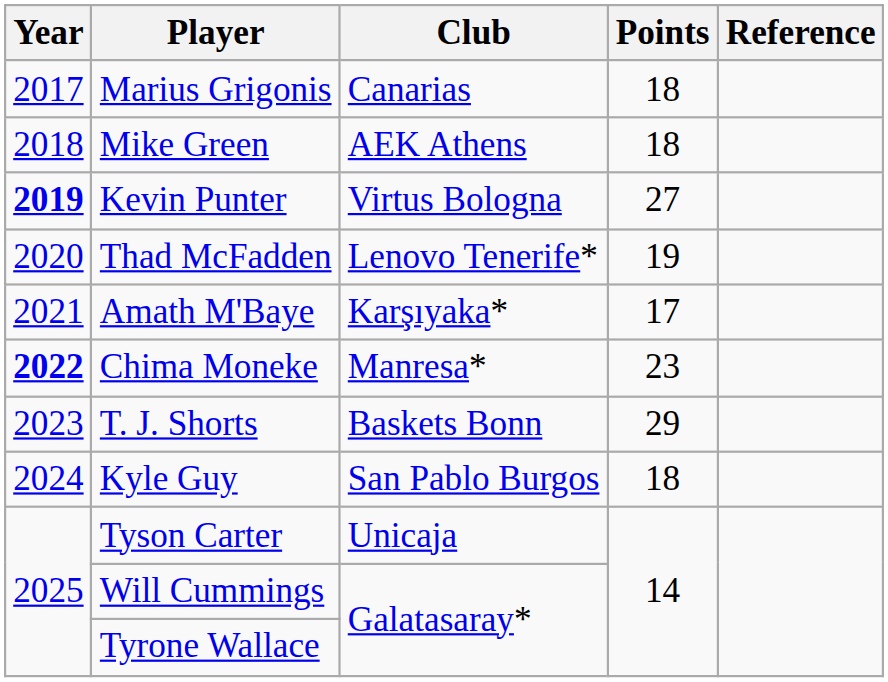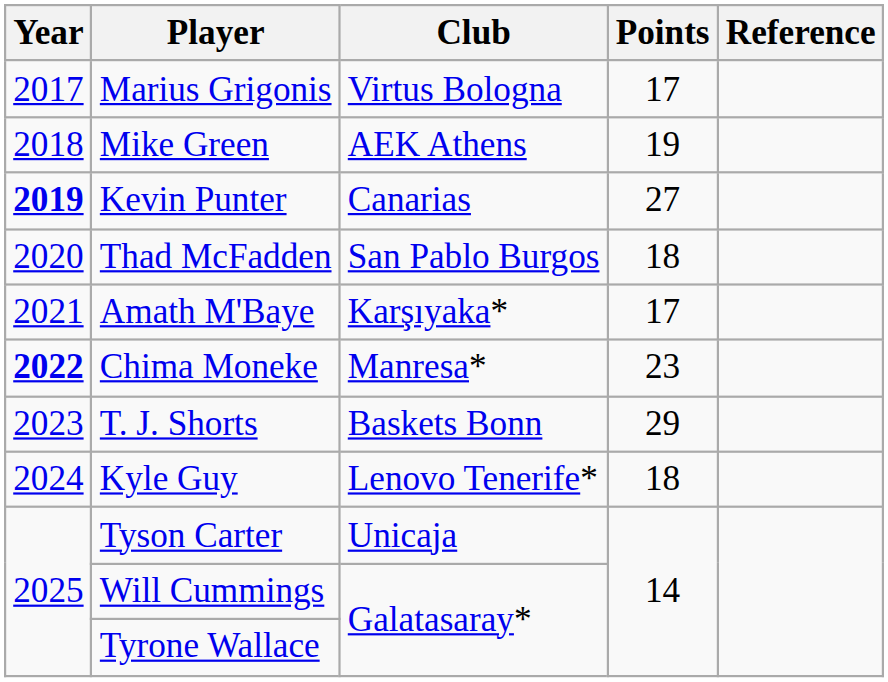Marius Grigonis | Club: Canarias -> Virtus Bologna
Marius Grigonis | Points: 18 -> 17
Mike Green | Points: 18 -> 19
Kevin Punter | Club: Virtus Bologna -> Canarias
Thad McFadden | Club: Lenovo Tenerife* -> San Pablo Burgos
Thad McFadden | Points: 19 -> 18
Kyle Guy | Club: San Pablo Burgos -> Lenovo Tenerife*
